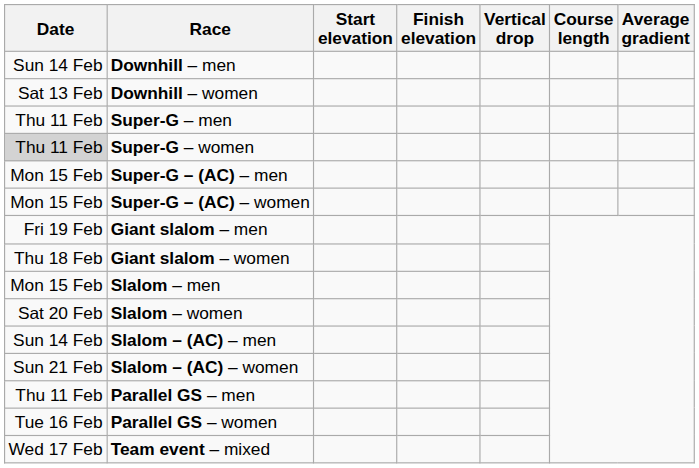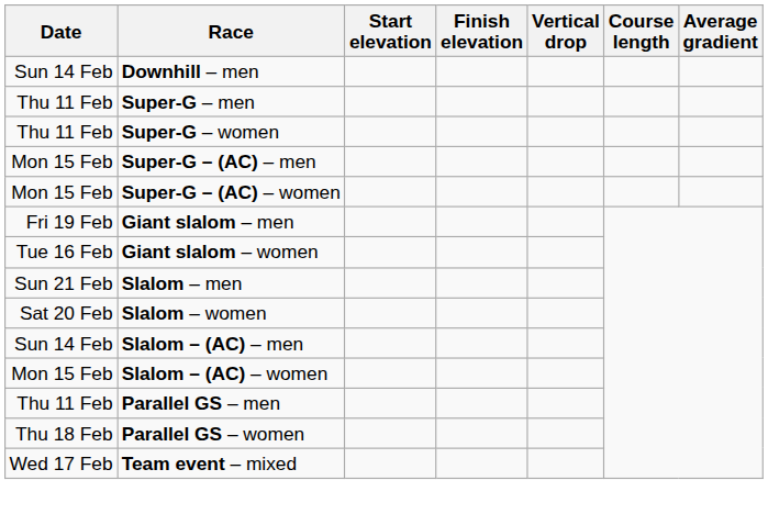- row: Sat 13 Feb | Downhill – women
Super-G – women | Date: lightgrey background -> no background
Giant slalom – women | Date: Thu 18 Feb -> Tue 16 Feb
Slalom – men | Date: Mon 15 Feb -> Sun 21 Feb
Slalom – (AC) – women | Date: Sun 21 Feb -> Mon 15 Feb
Parallel GS – women | Date: Tue 16 Feb -> Thu 18 Feb
